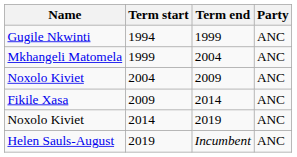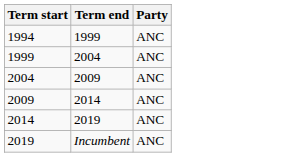- column: Name | Gugile Nkwinti | Mkhangeli Matomela | Noxolo Kiviet | Fikile Xasa | Noxolo Kiviet | Helen Sauls-August
